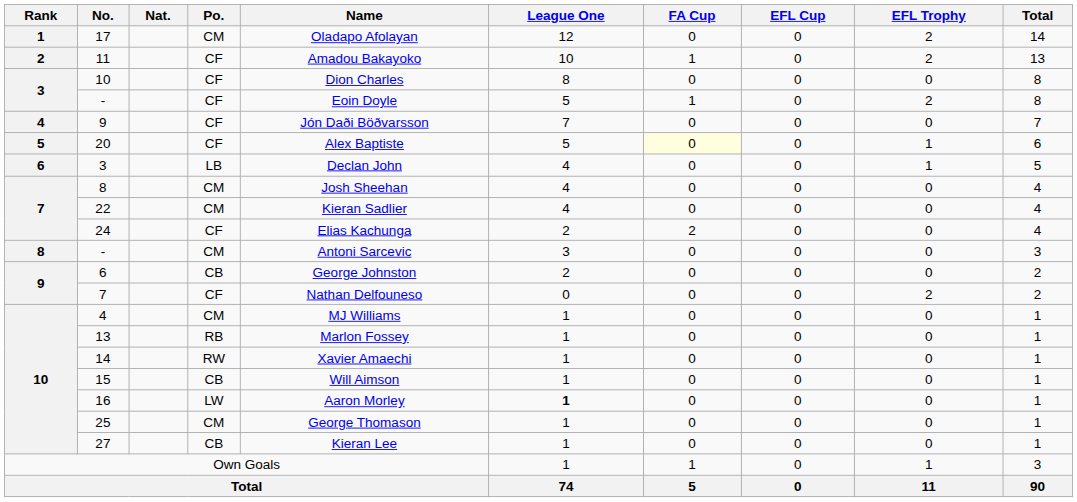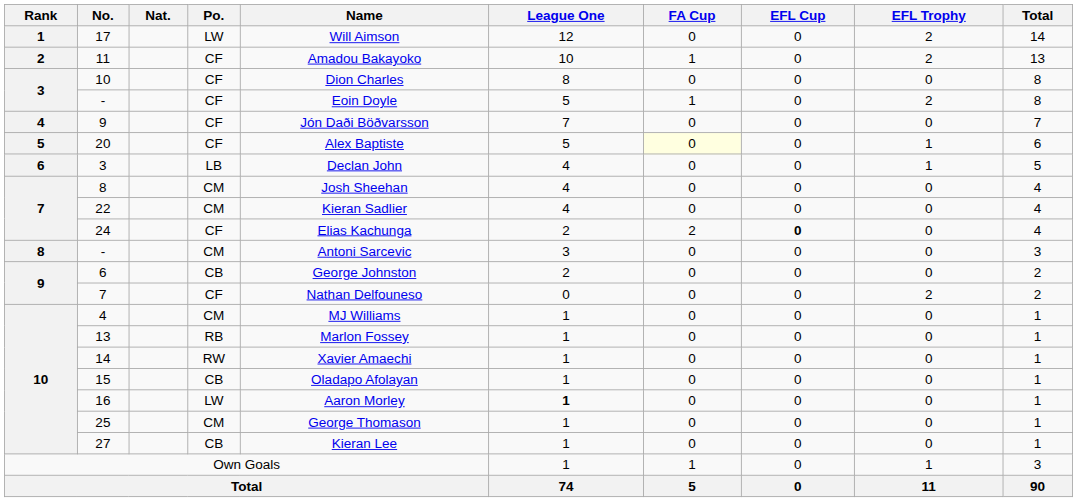17 | Po.: CM -> LW
17 | Name: Oladapo Afolayan -> Will Aimson
24 | EFL Cup: normal -> bold
15 | Name: Will Aimson -> Oladapo Afolayan
